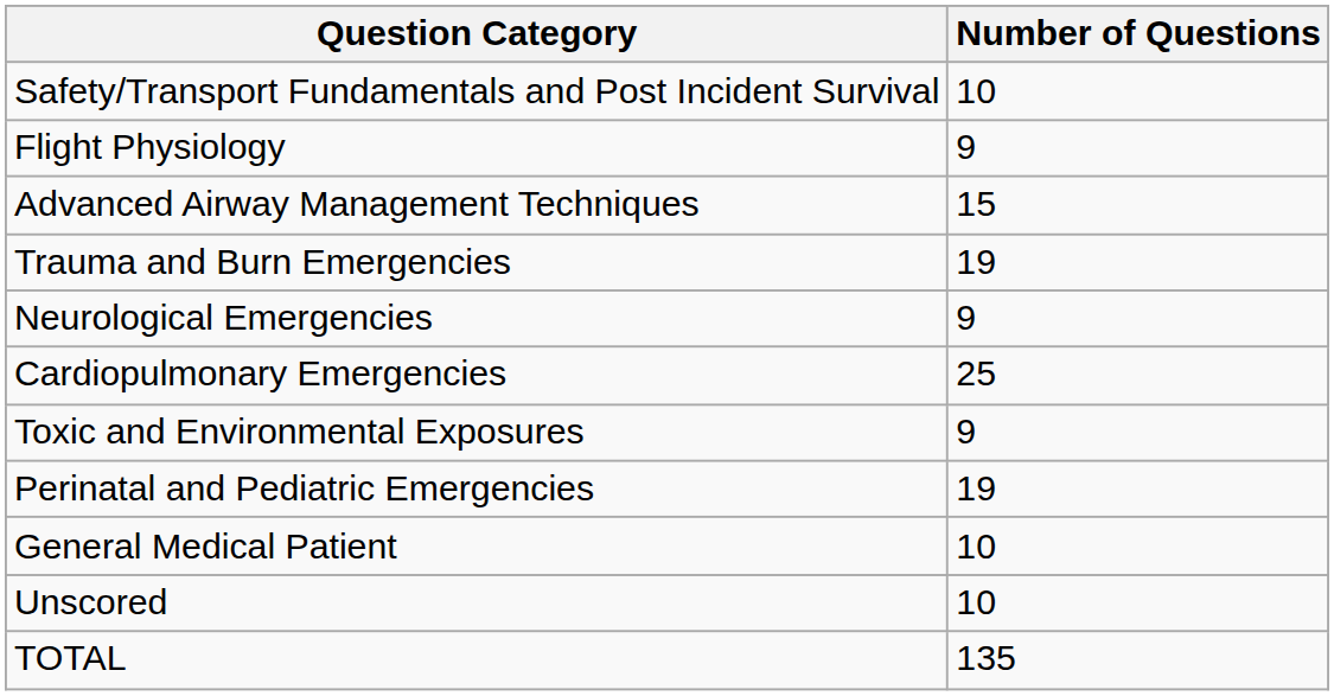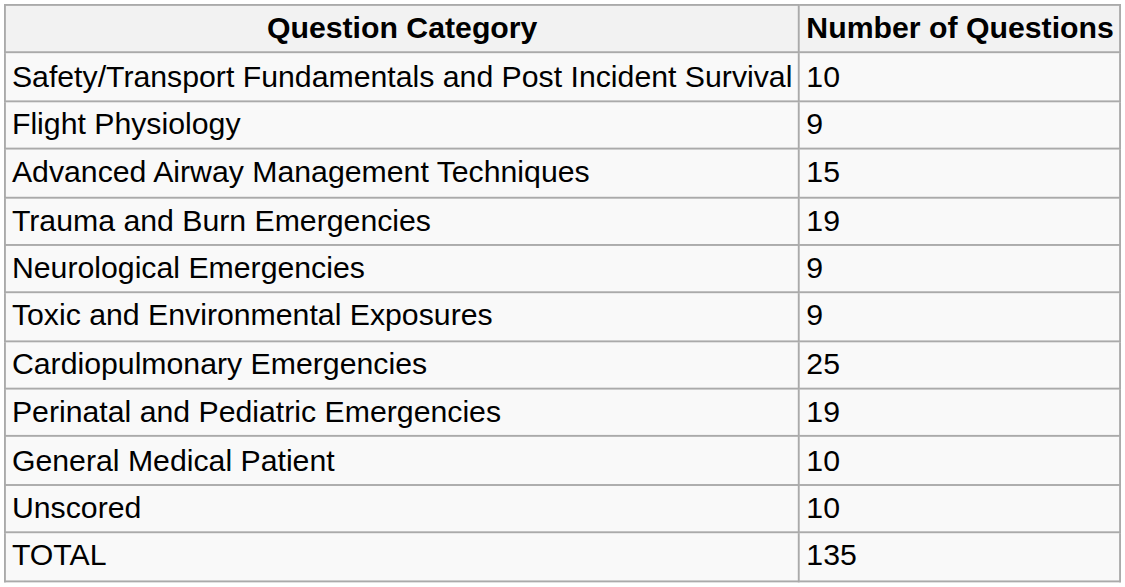rows swapped: Cardiopulmonary Emergencies <-> Toxic and Environmental Exposures
